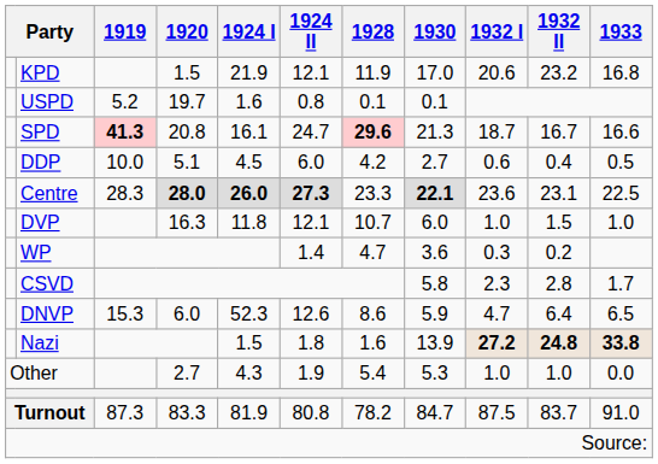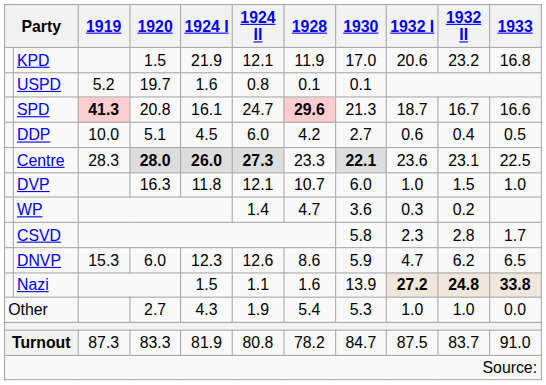DNVP | 1924 I: 52.3 -> 12.3
DNVP | 1932 II: 6.4 -> 6.2
Nazi | 1924 II: 1.8 -> 1.1
